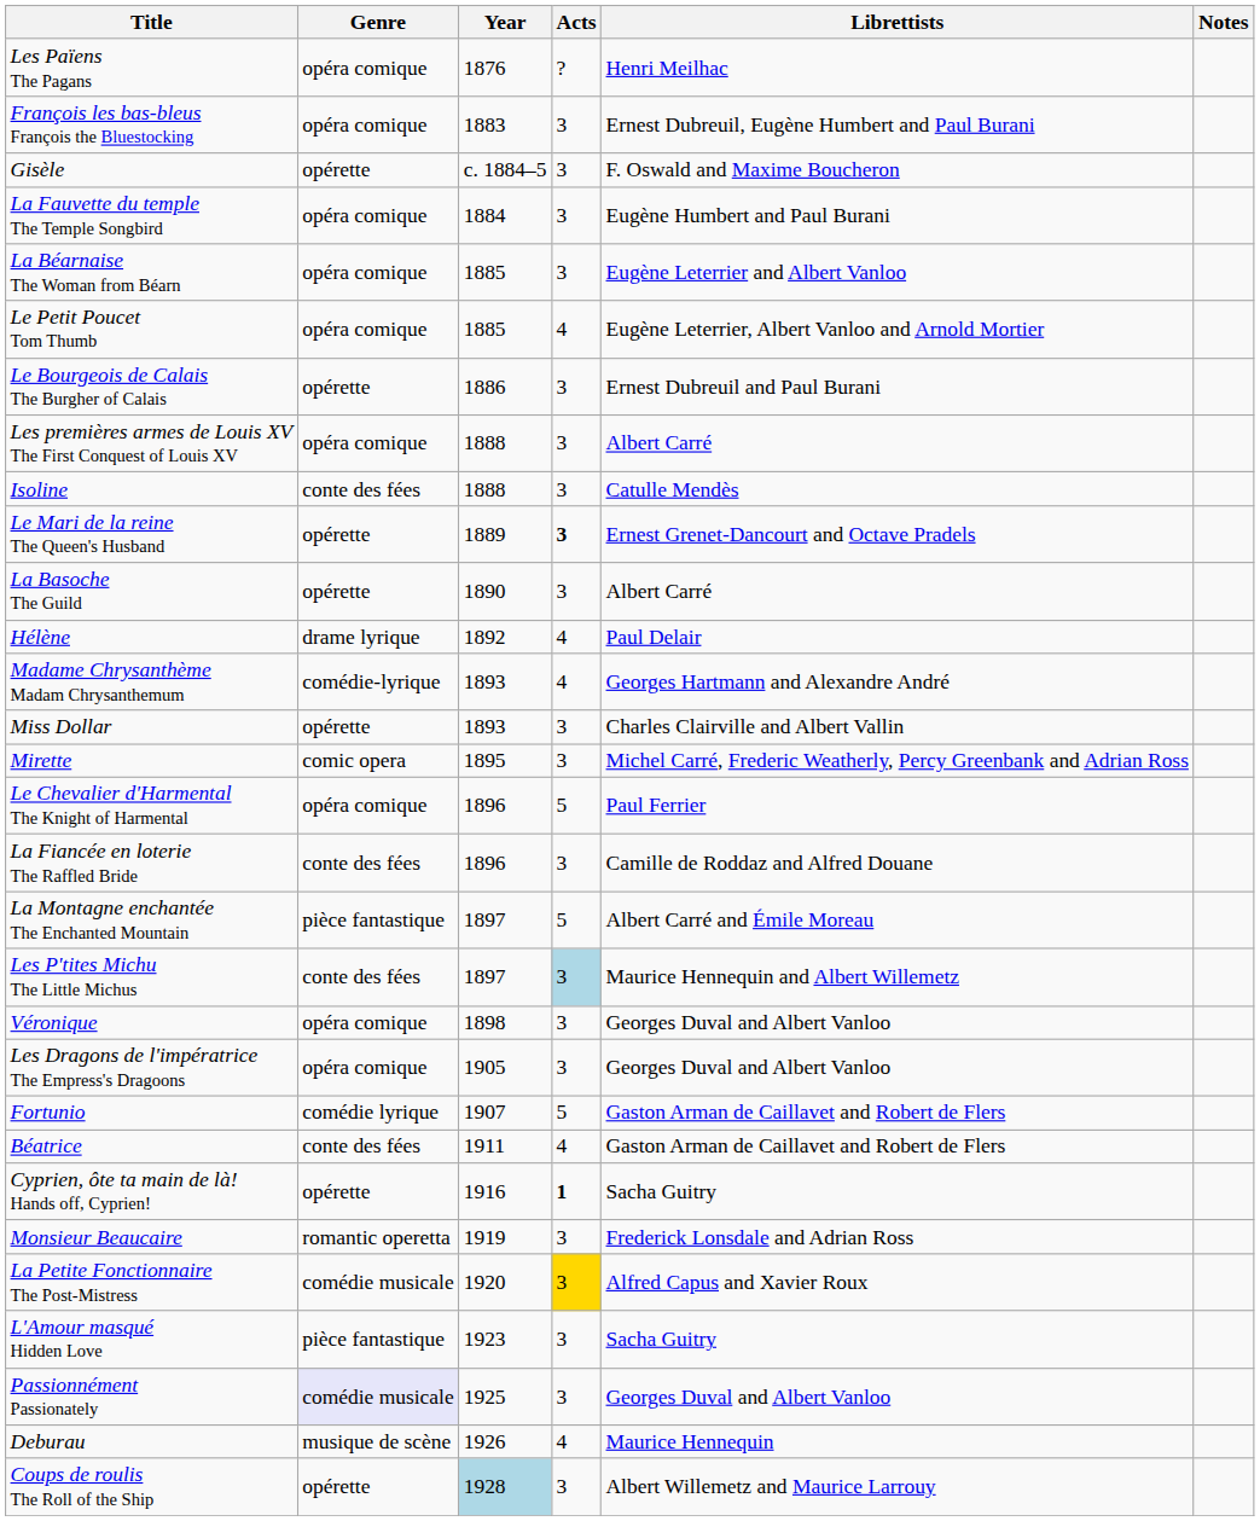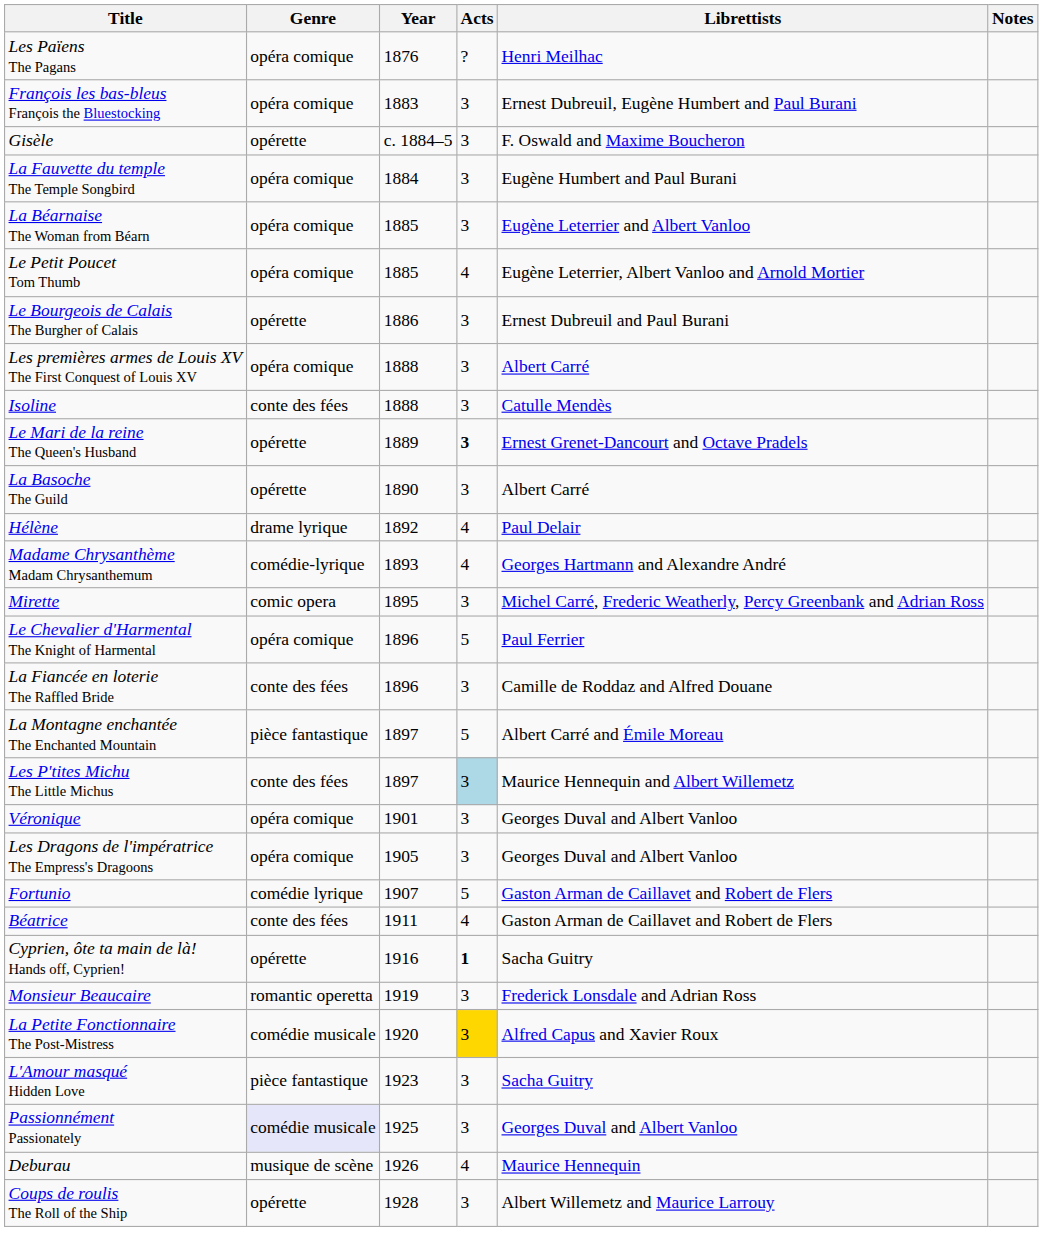- row: Miss Dollar | opérette | 1893 | 3 | Charles Clairville and Albert Vallin
Véronique | Year: 1898 -> 1901
Coups de roulis The Roll of the Ship | Year: lightblue background -> no background
